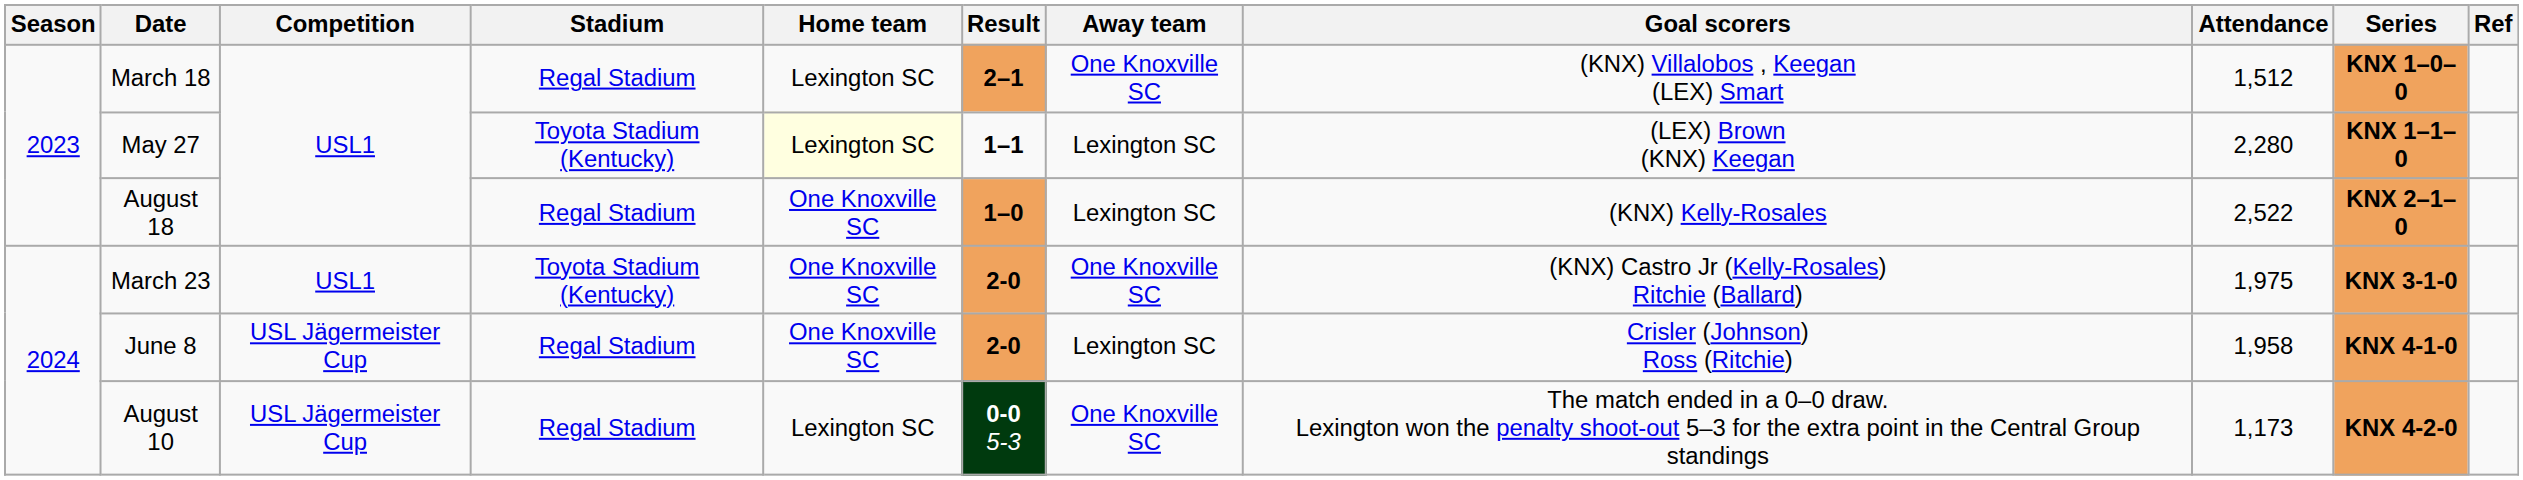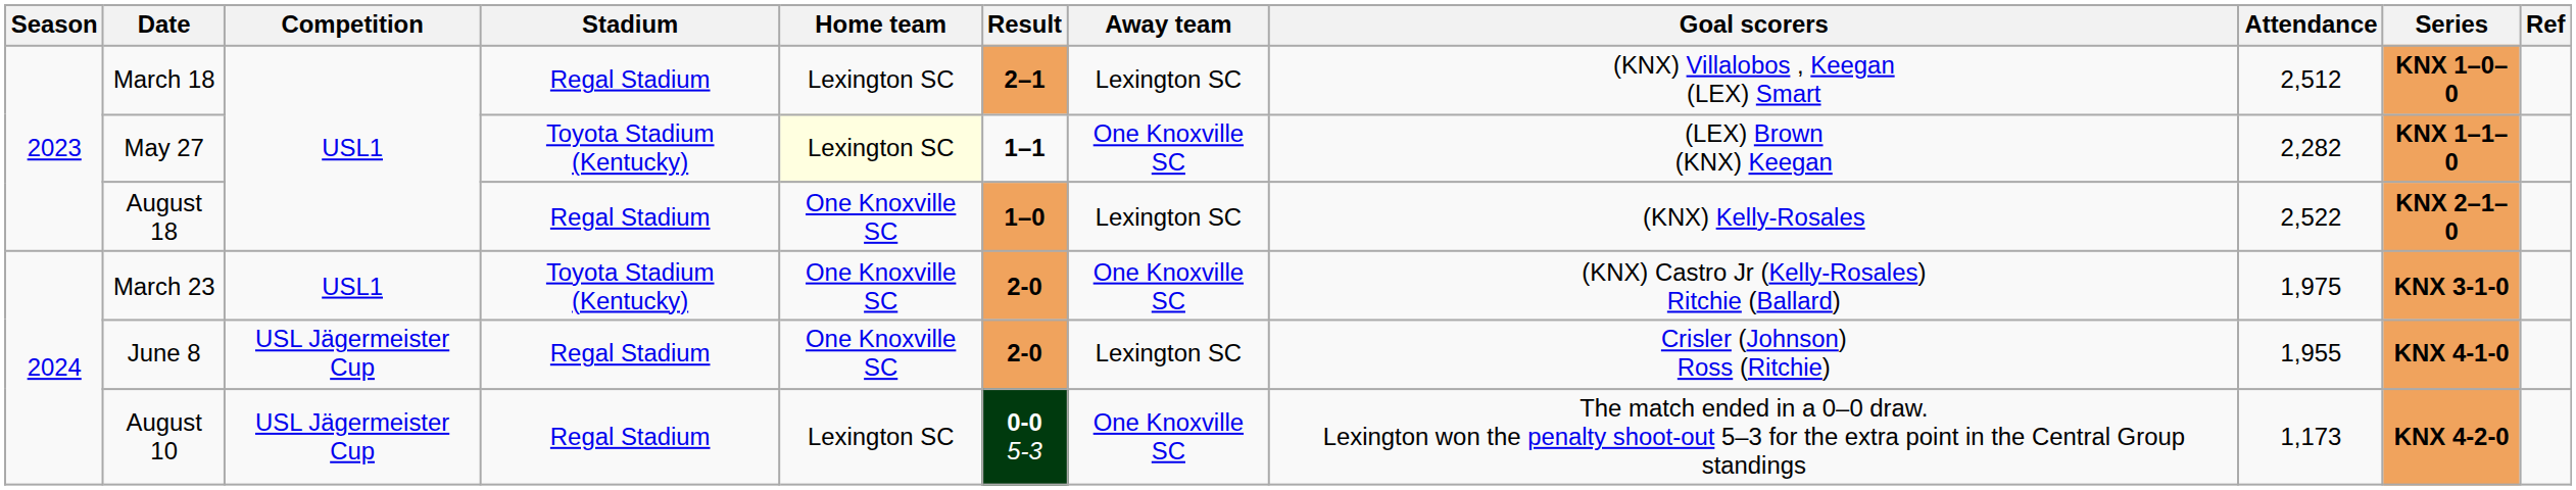March 18 | Away team: One Knoxville SC -> Lexington SC
March 18 | Attendance: 1,512 -> 2,512
May 27 | Away team: Lexington SC -> One Knoxville SC
May 27 | Attendance: 2,280 -> 2,282
June 8 | Attendance: 1,958 -> 1,955
